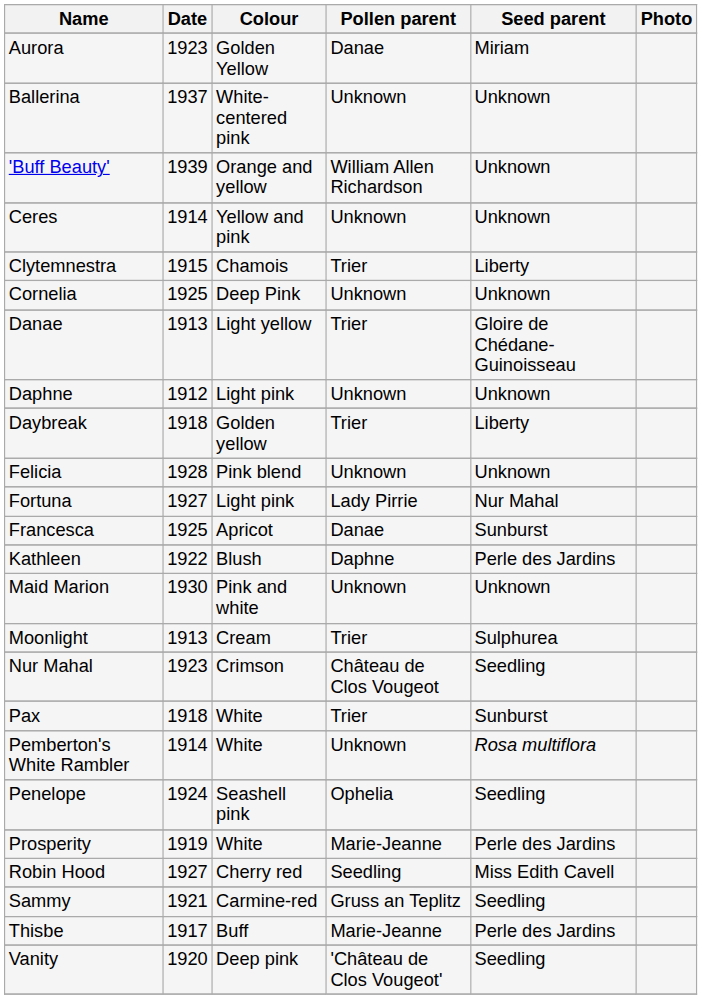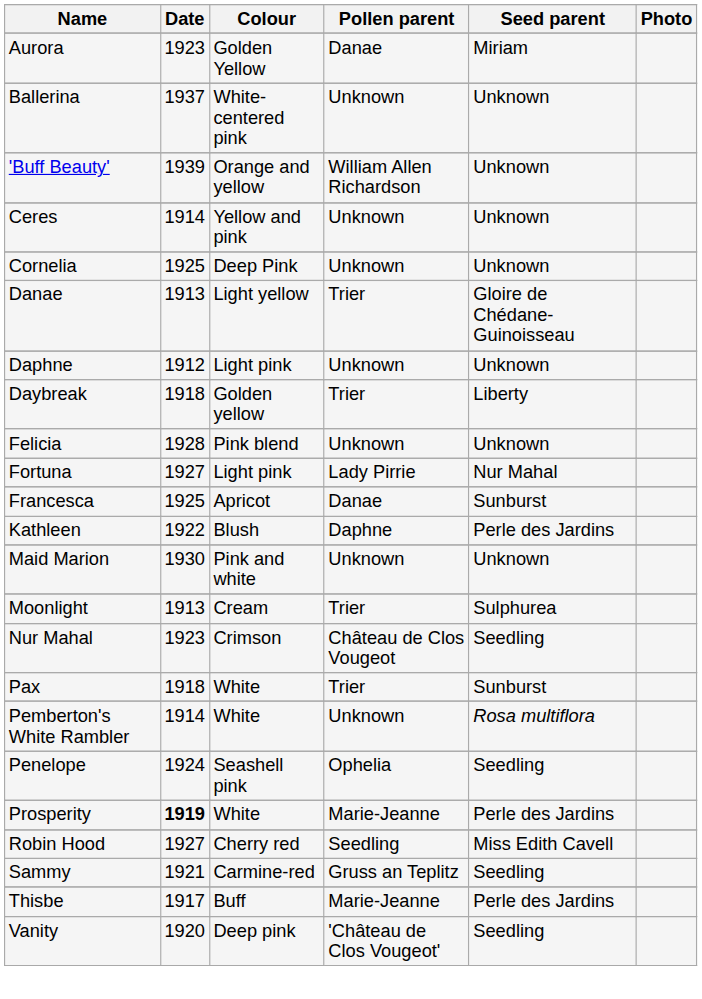- row: Clytemnestra | 1915 | Chamois | Trier | Liberty
Prosperity | Date: normal -> bold
